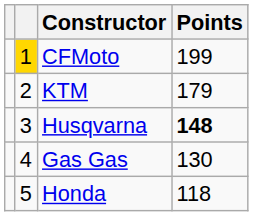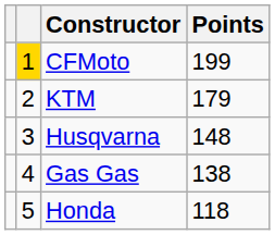Husqvarna | Points: bold -> normal
Gas Gas | Points: 130 -> 138
